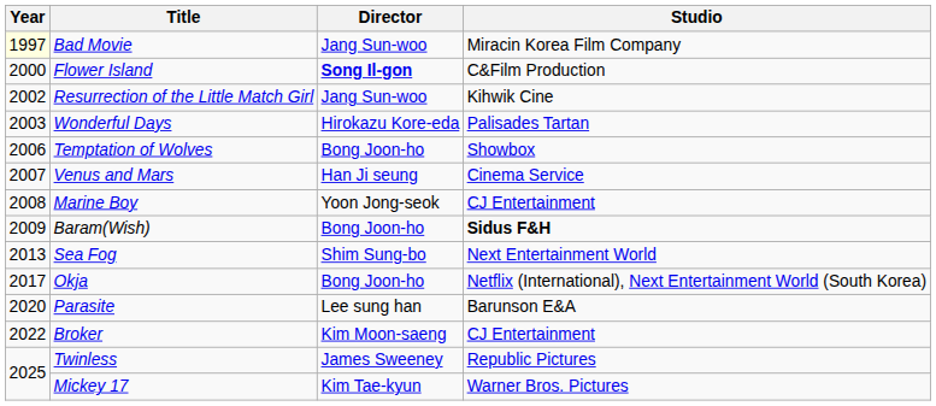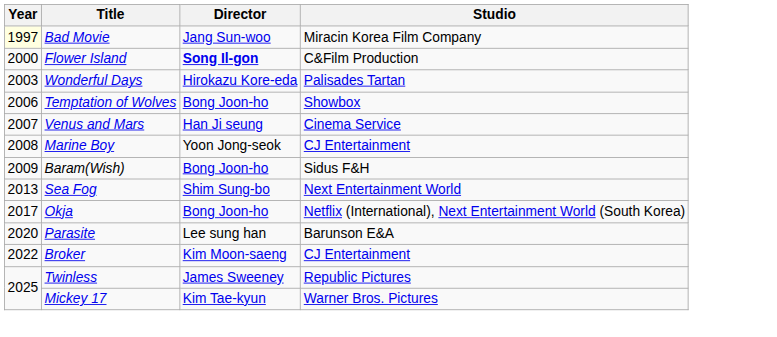- row: 2002 | Resurrection of the Little Match Girl | Jang Sun-woo | Kihwik Cine
Baram(Wish) | Studio: bold -> normal
